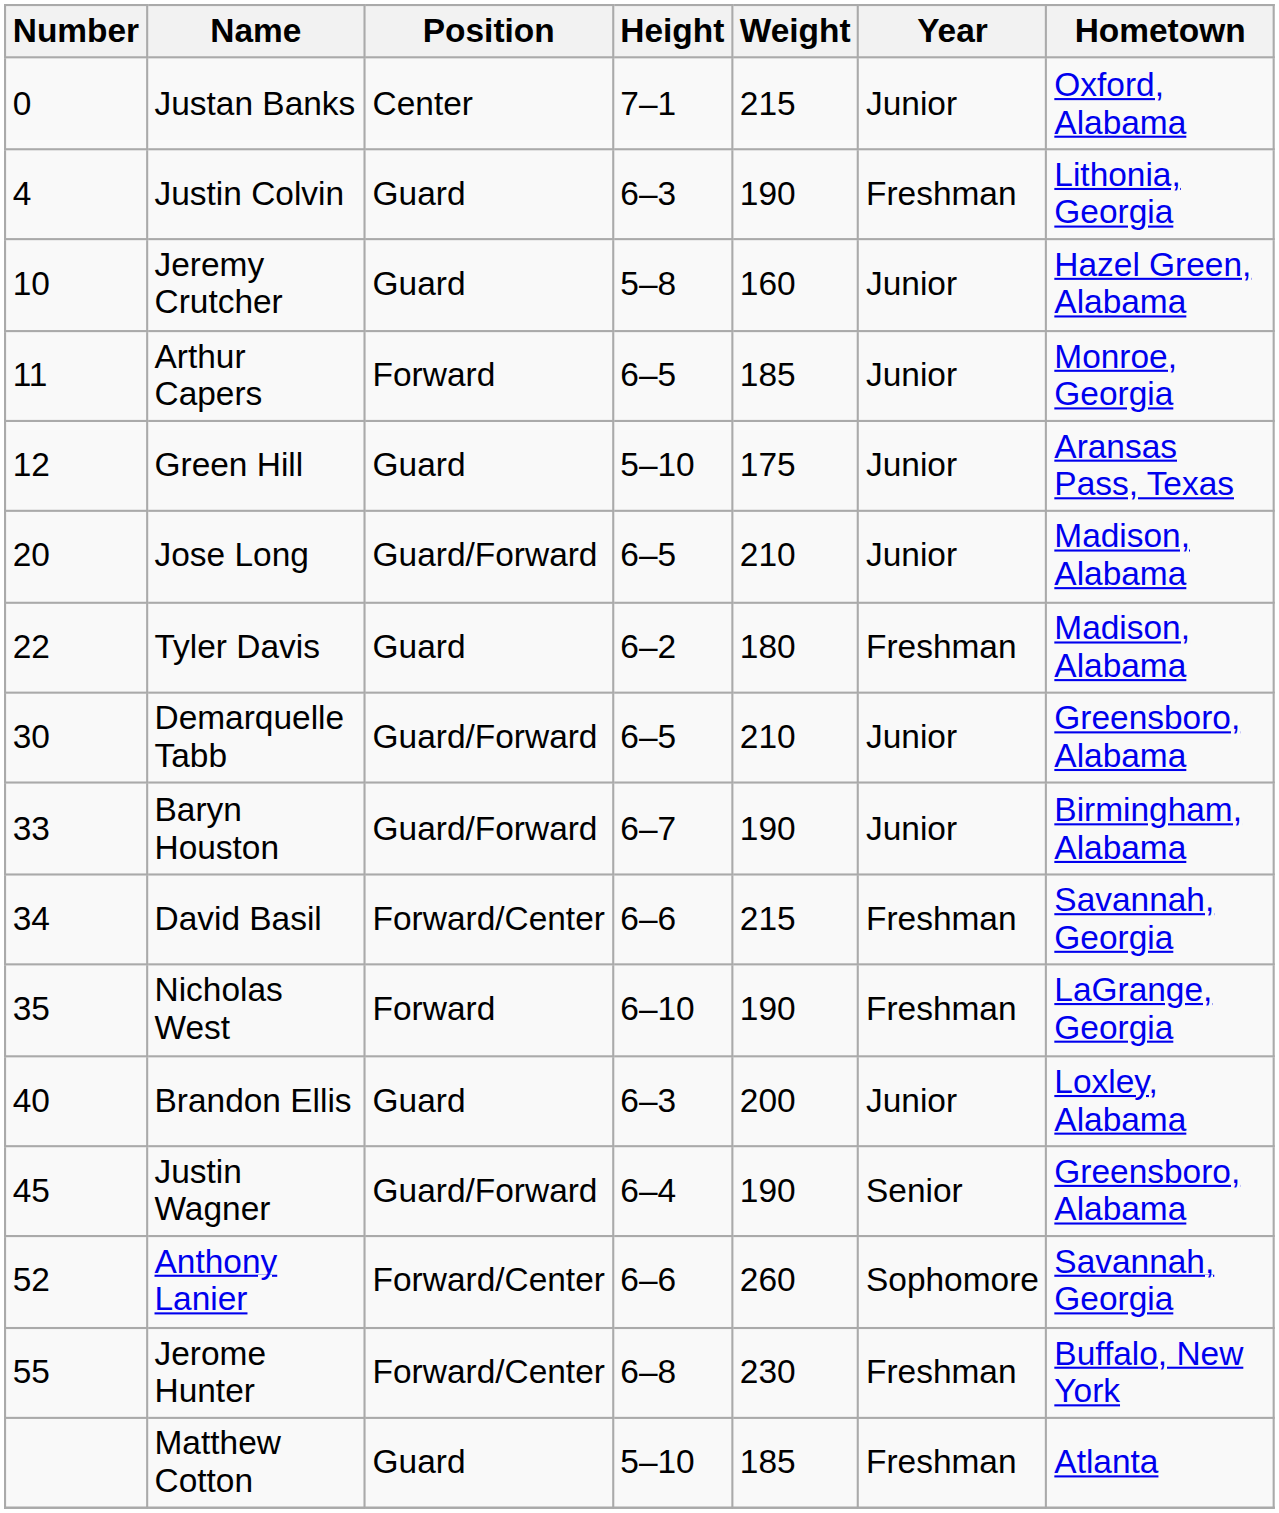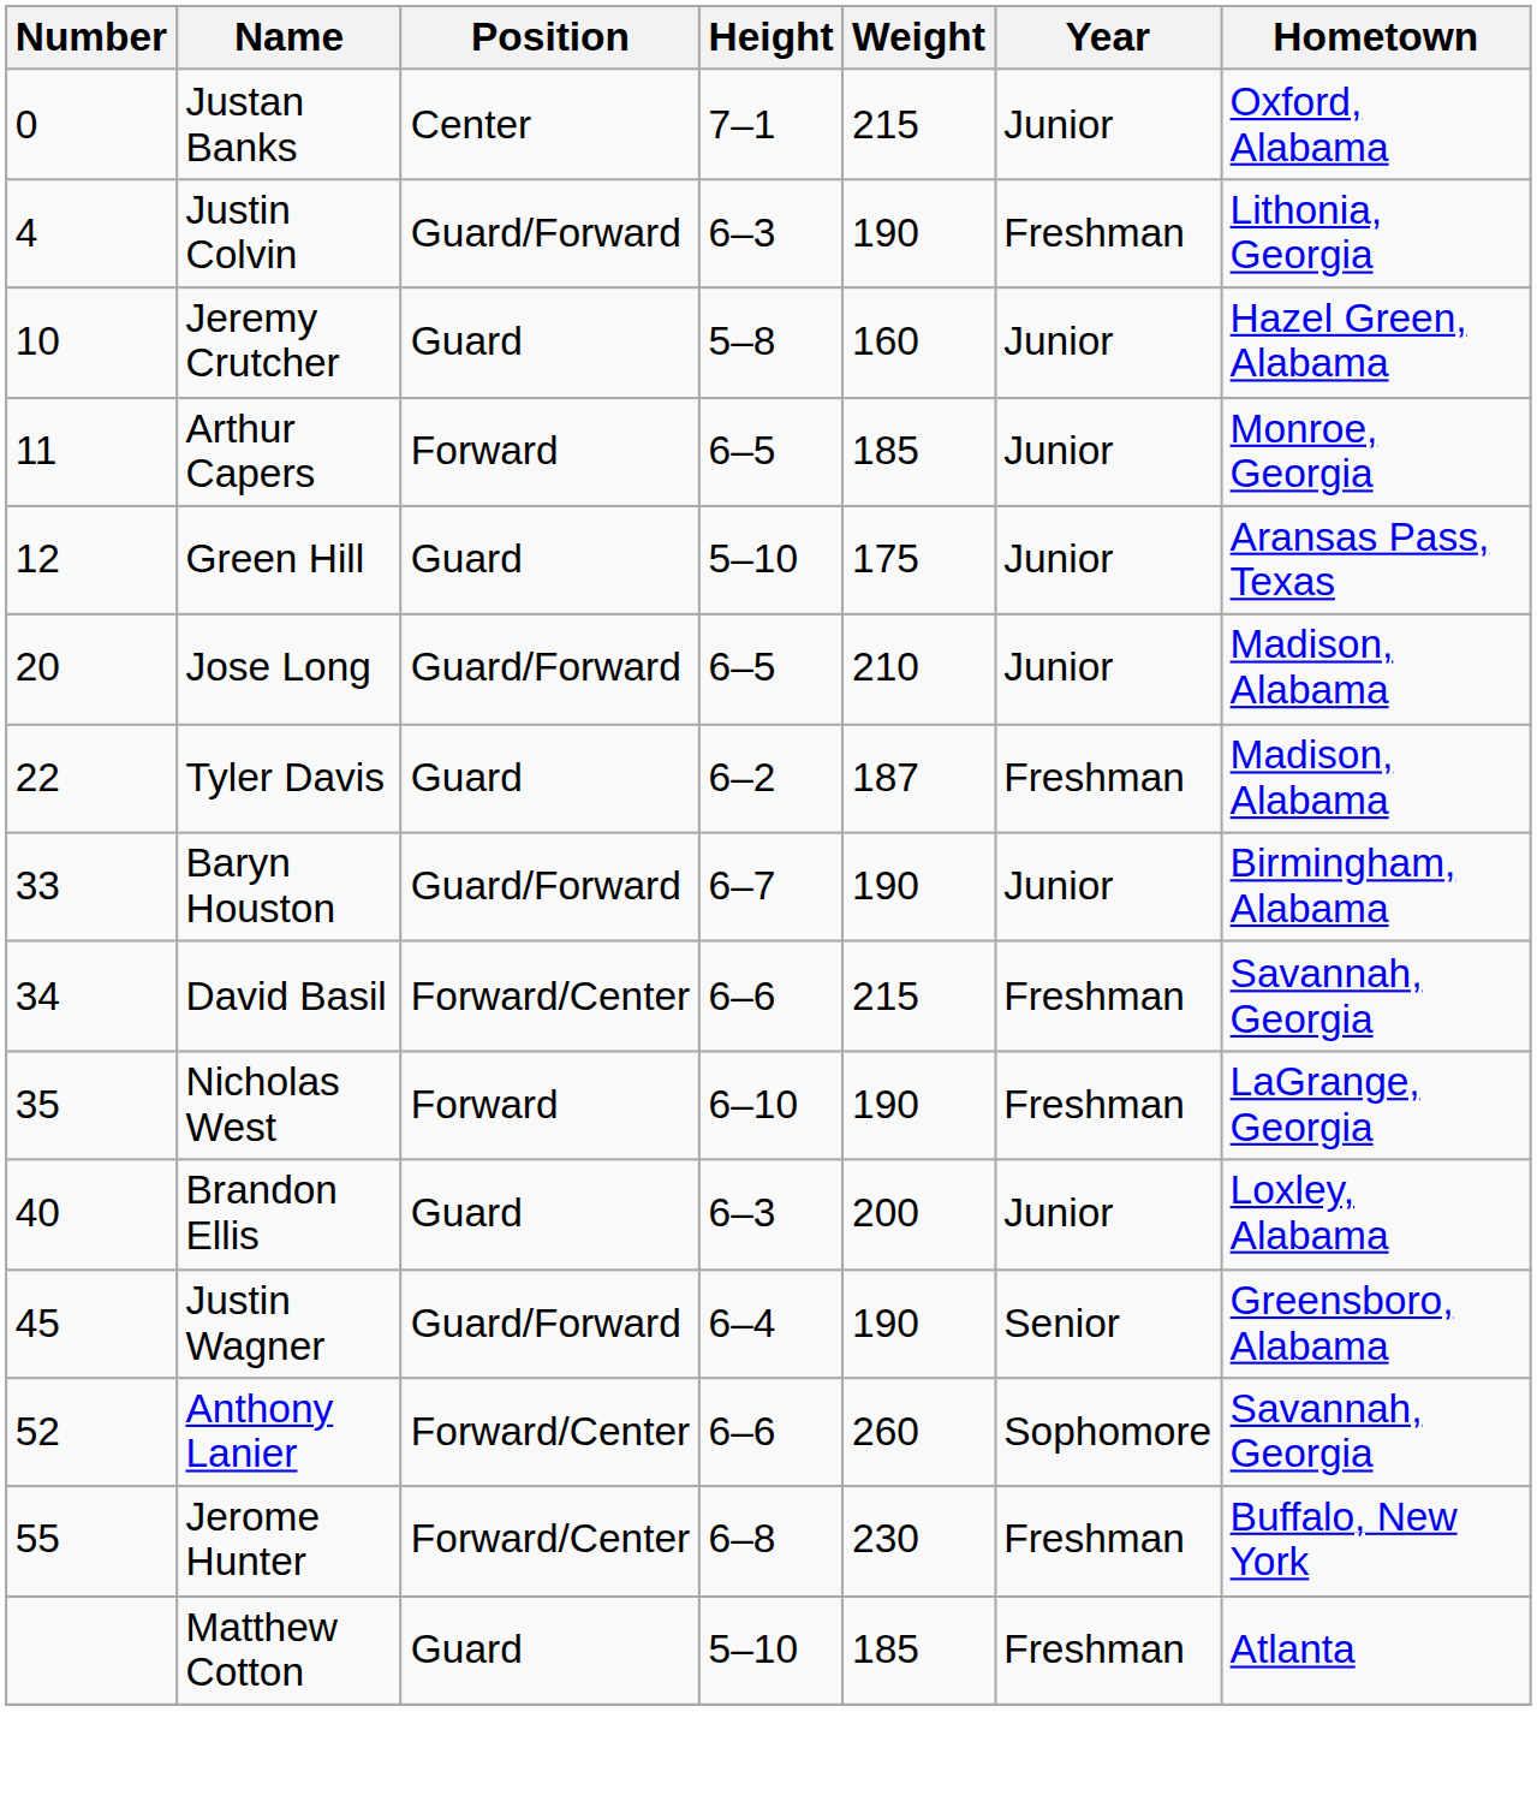Justin Colvin | Position: Guard -> Guard/Forward
Tyler Davis | Weight: 180 -> 187
- row: 30 | Demarquelle Tabb | Guard/Forward | 6–5 | 210 | Junior | Greensboro, Alabama
